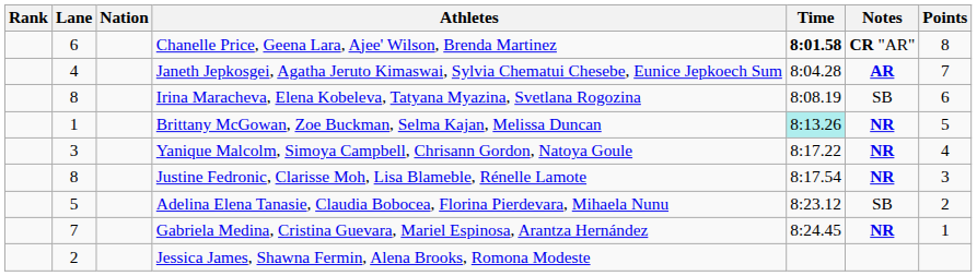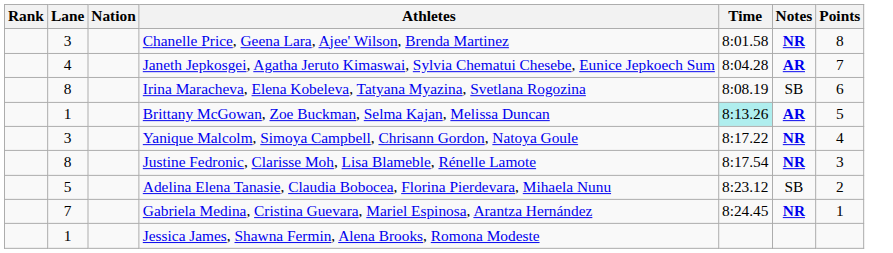Chanelle Price, Geena Lara, Ajee' Wilson, Brenda Martinez | Lane: 6 -> 3
Chanelle Price, Geena Lara, Ajee' Wilson, Brenda Martinez | Time: bold -> normal
Chanelle Price, Geena Lara, Ajee' Wilson, Brenda Martinez | Notes: CR "AR" -> NR
Brittany McGowan, Zoe Buckman, Selma Kajan, Melissa Duncan | Notes: NR -> AR
Jessica James, Shawna Fermin, Alena Brooks, Romona Modeste | Lane: 2 -> 1
